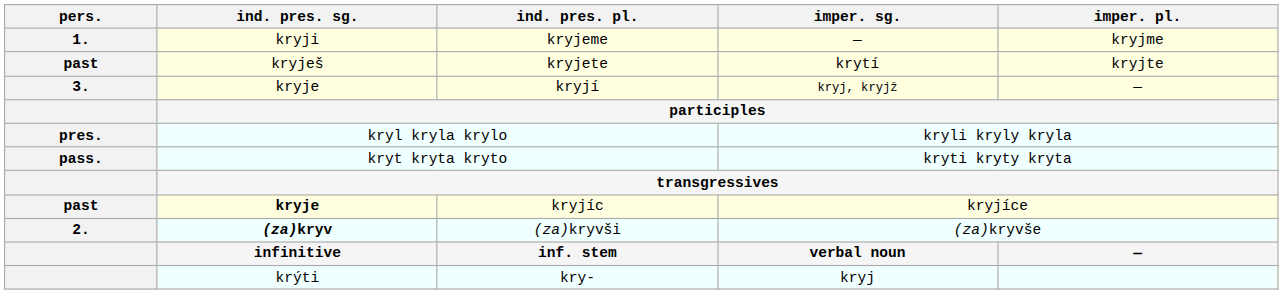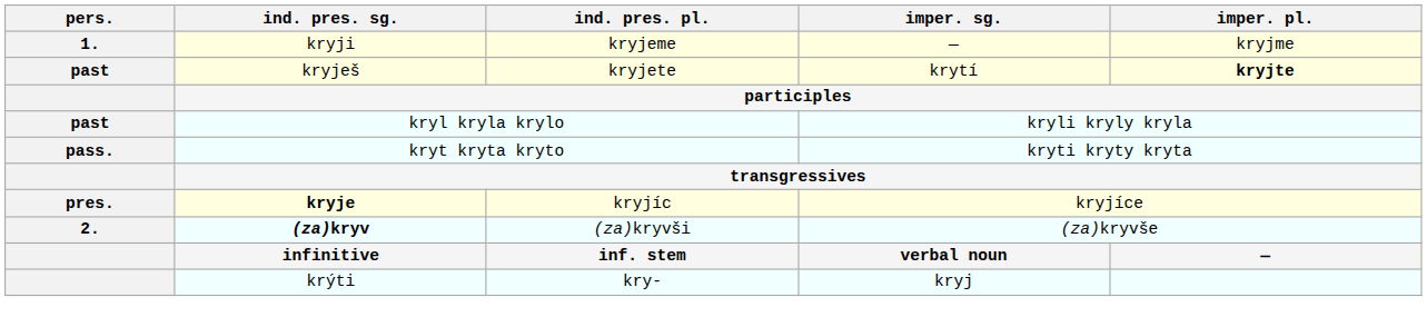kryjete | imper. pl.: normal -> bold
- row: 3. | kryje | kryjí | kryj, kryjž | —
kryl kryla krylo | pers.: pres. -> past
kryjíc | pers.: past -> pres.
